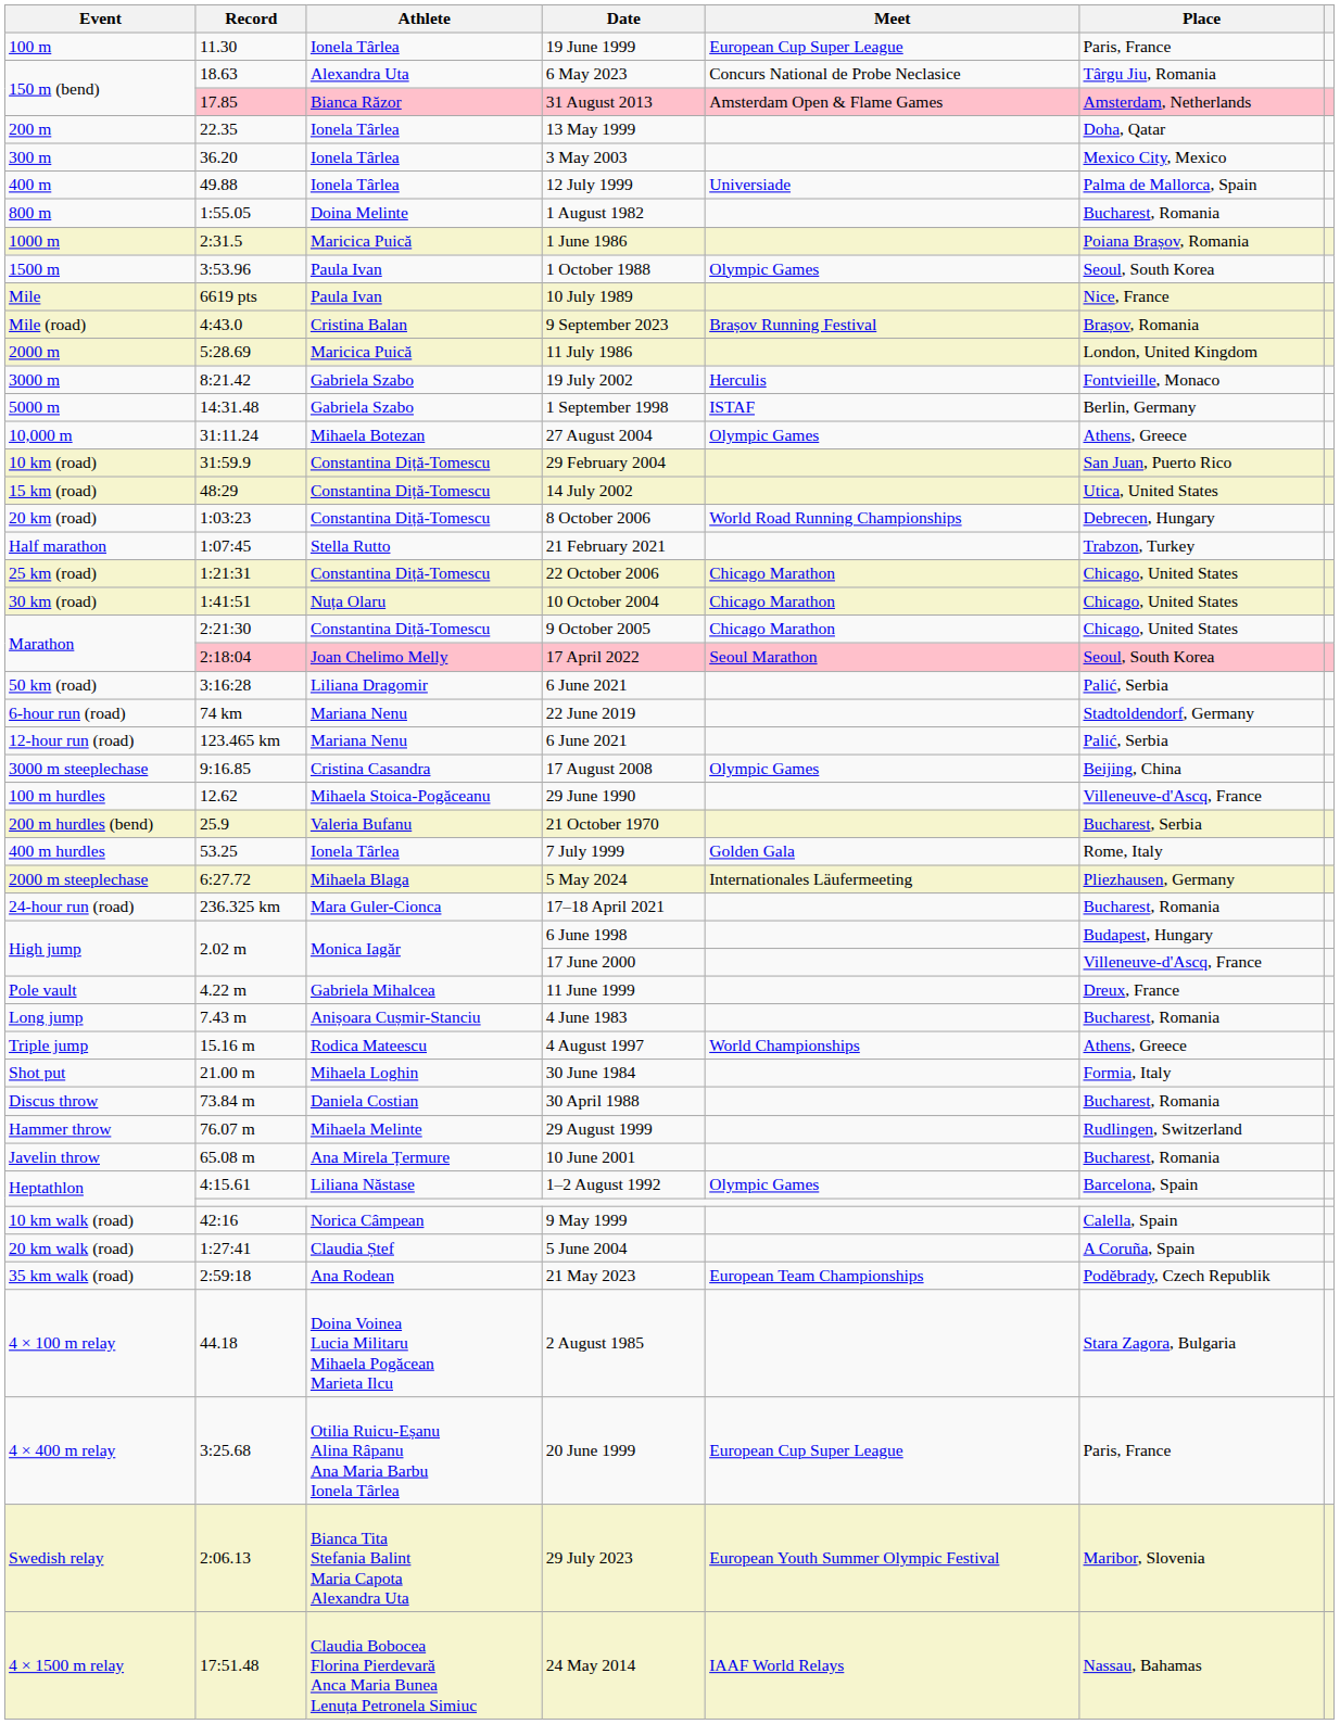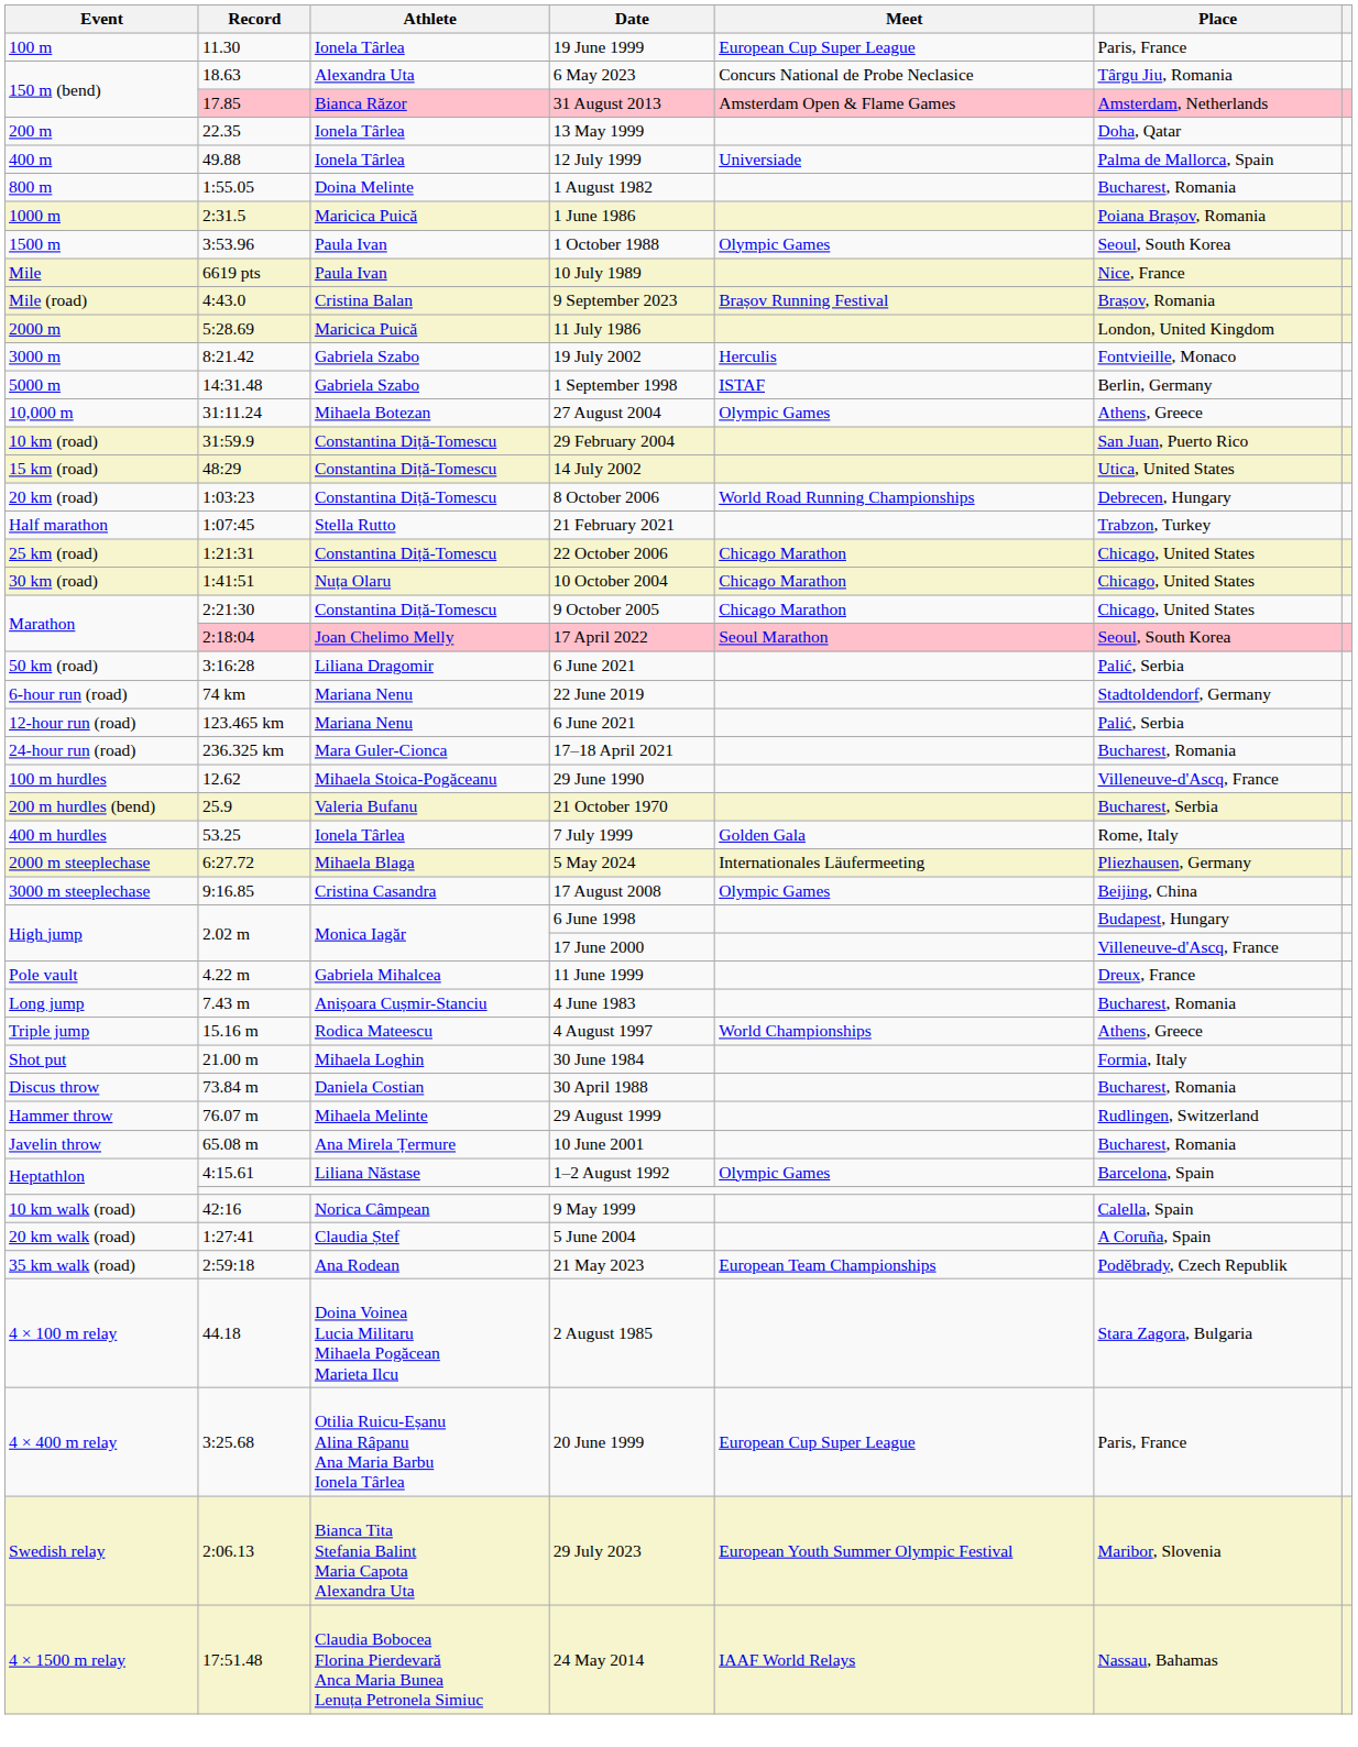- row: 300 m | 36.20 | Ionela Târlea | 3 May 2003 | Mexico City, Mexico
rows swapped: 17–18 April 2021 <-> 17 August 2008
